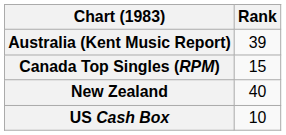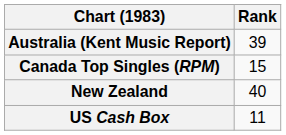US Cash Box | Rank: 10 -> 11
